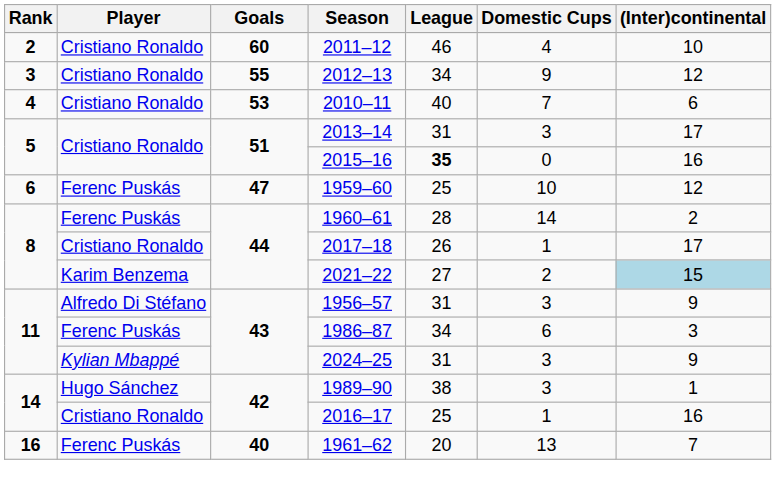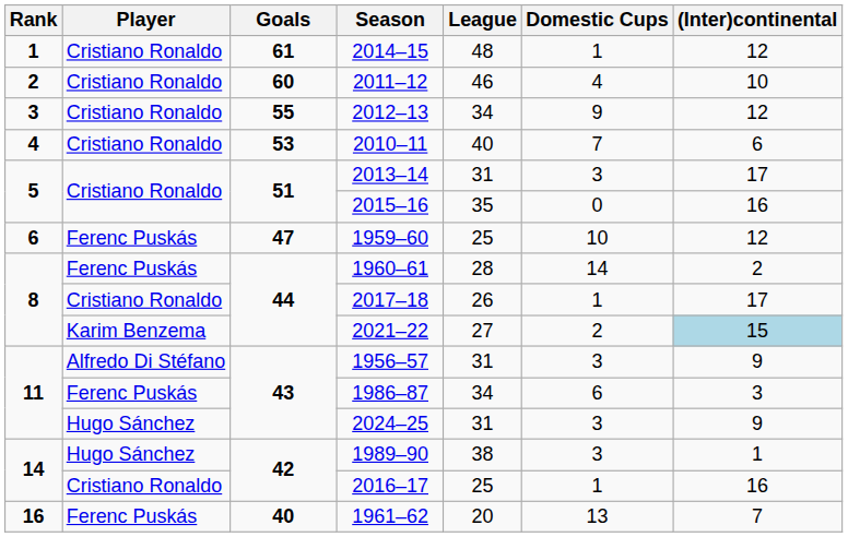+ row: 1 | Cristiano Ronaldo | 61 | 2014–15 | 48 | 1 | 12
2015–16 | League: bold -> normal
2024–25 | Player: Kylian Mbappé -> Hugo Sánchez
